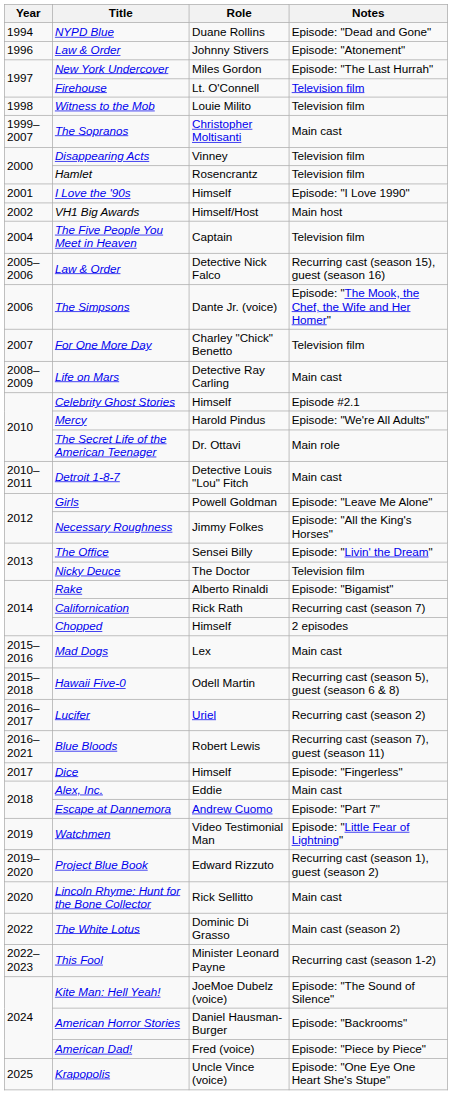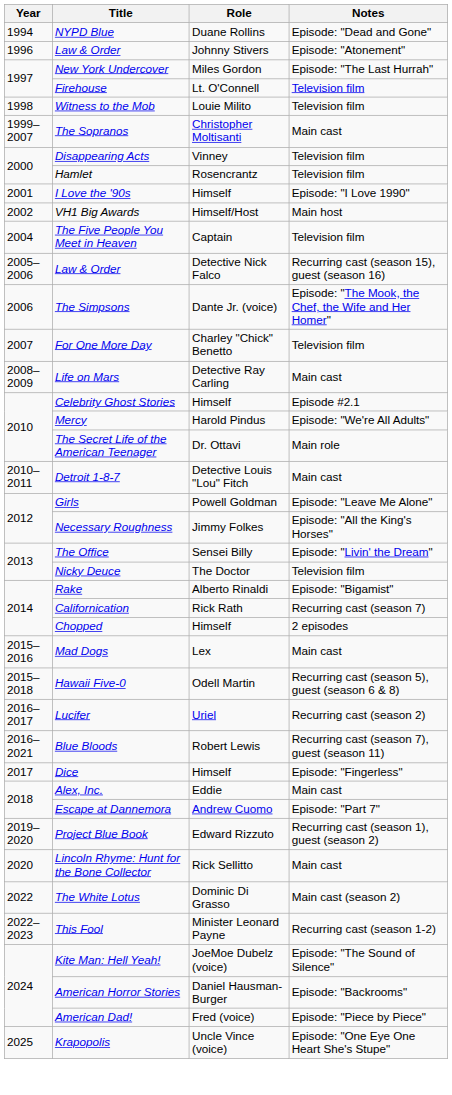- row: 2019 | Watchmen | Video Testimonial Man | Episode: "Little Fear of Lightning"
